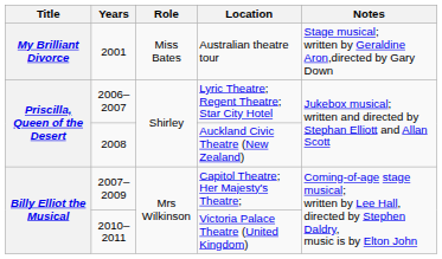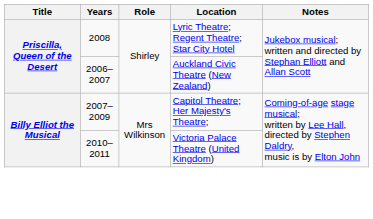- row: My Brilliant Divorce | 2001 | Miss Bates | Australian theatre tour | Stage musical; written by Geraldine Aron,directed by Gary Down
Lyric Theatre; Regent Theatre; Star City Hotel | Years: 2006–2007 -> 2008
Auckland Civic Theatre (New Zealand) | Years: 2008 -> 2006–2007
